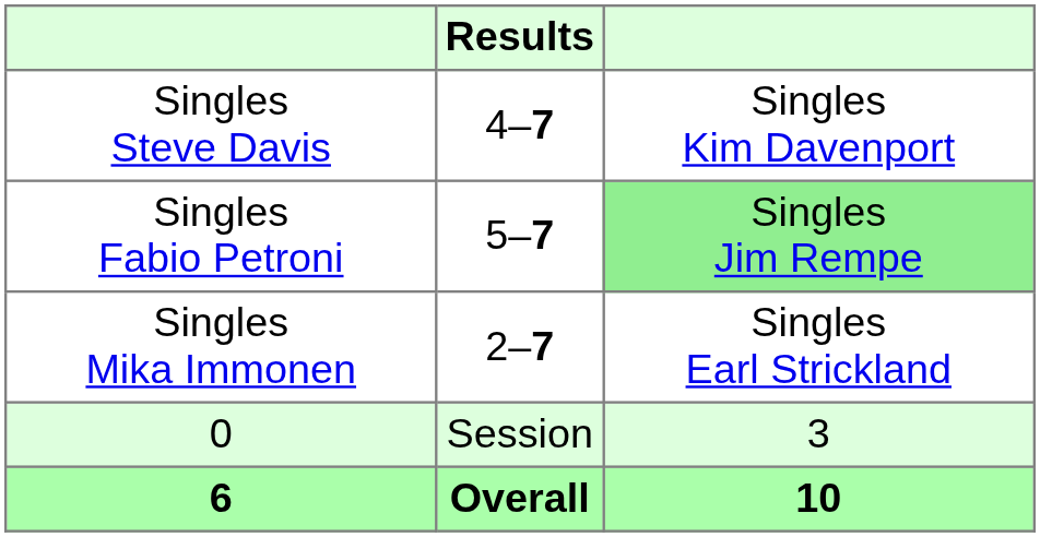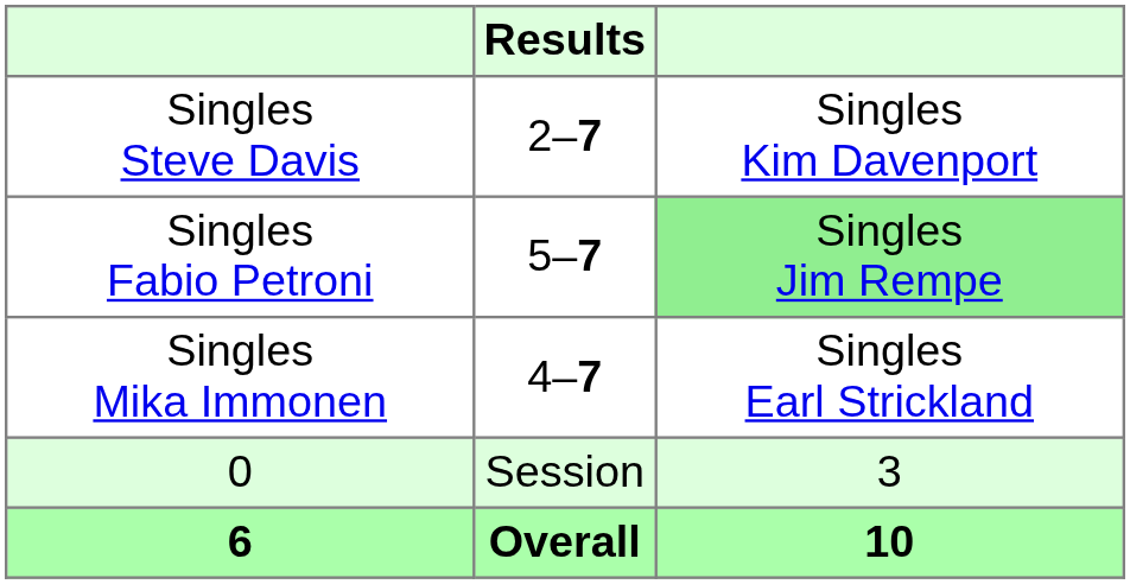Singles Steve Davis | Results: 4–7 -> 2–7
Singles Mika Immonen | Results: 2–7 -> 4–7
